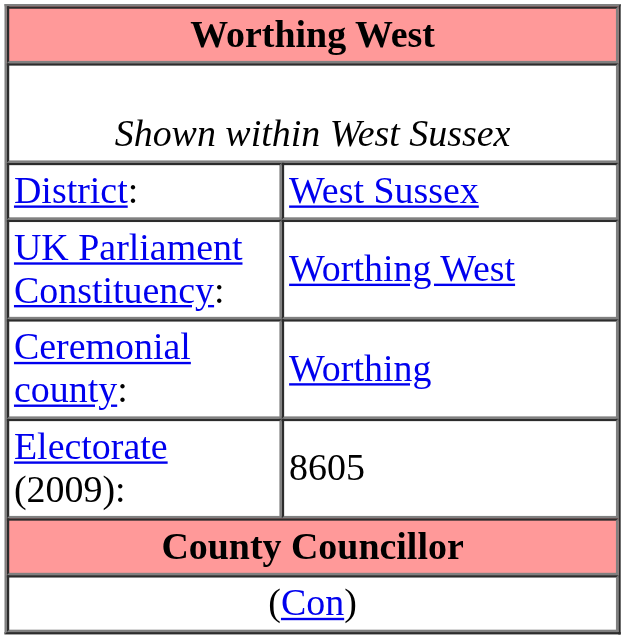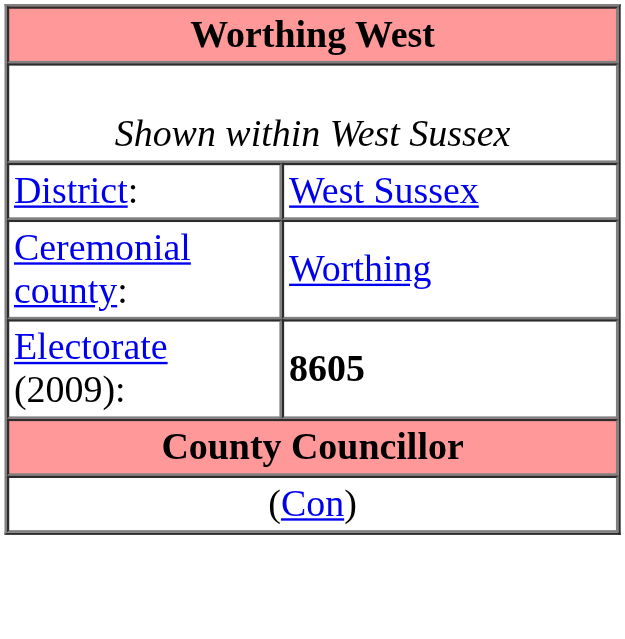- row: UK Parliament Constituency: | Worthing West
Electorate (2009): | column 2: normal -> bold
